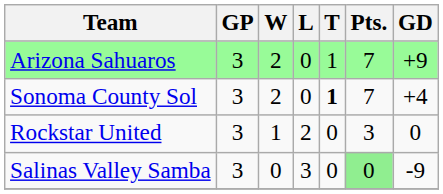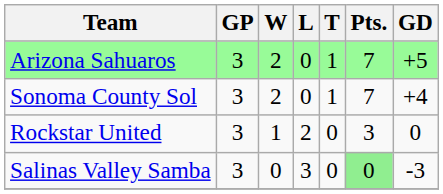Arizona Sahuaros | GD: +9 -> +5
Sonoma County Sol | T: bold -> normal
Salinas Valley Samba | GD: -9 -> -3
